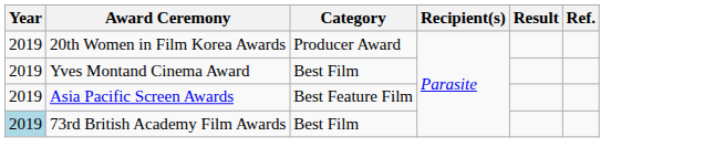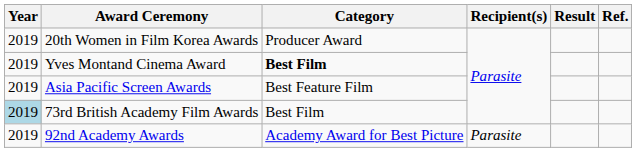Yves Montand Cinema Award | Category: normal -> bold
+ row: 2019 | 92nd Academy Awards | Academy Award for Best Picture | Parasite
